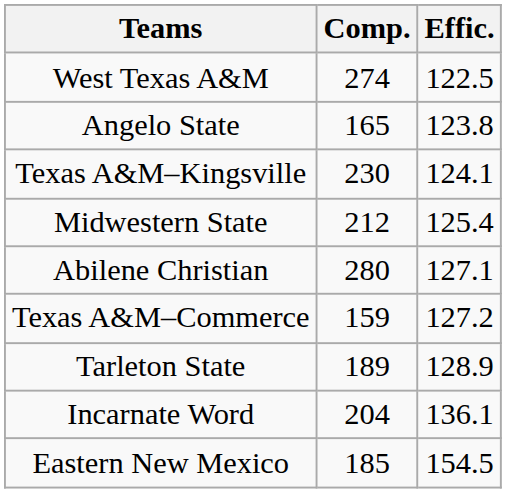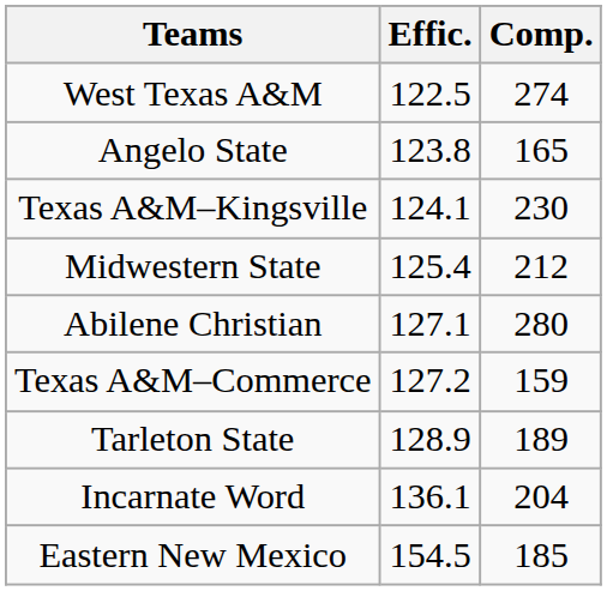columns swapped: Comp. <-> Effic.
